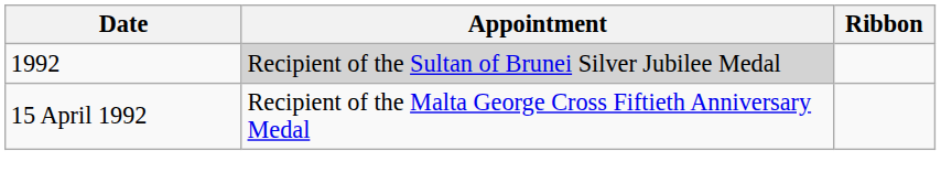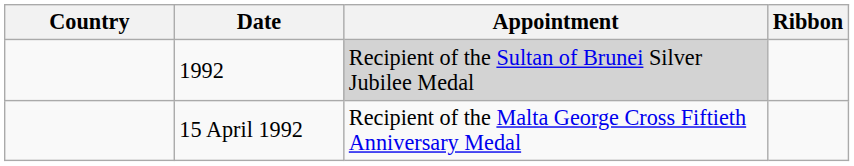+ column: Country
